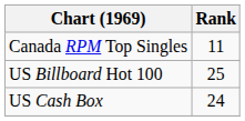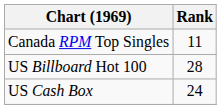US Billboard Hot 100 | Rank: 25 -> 28
